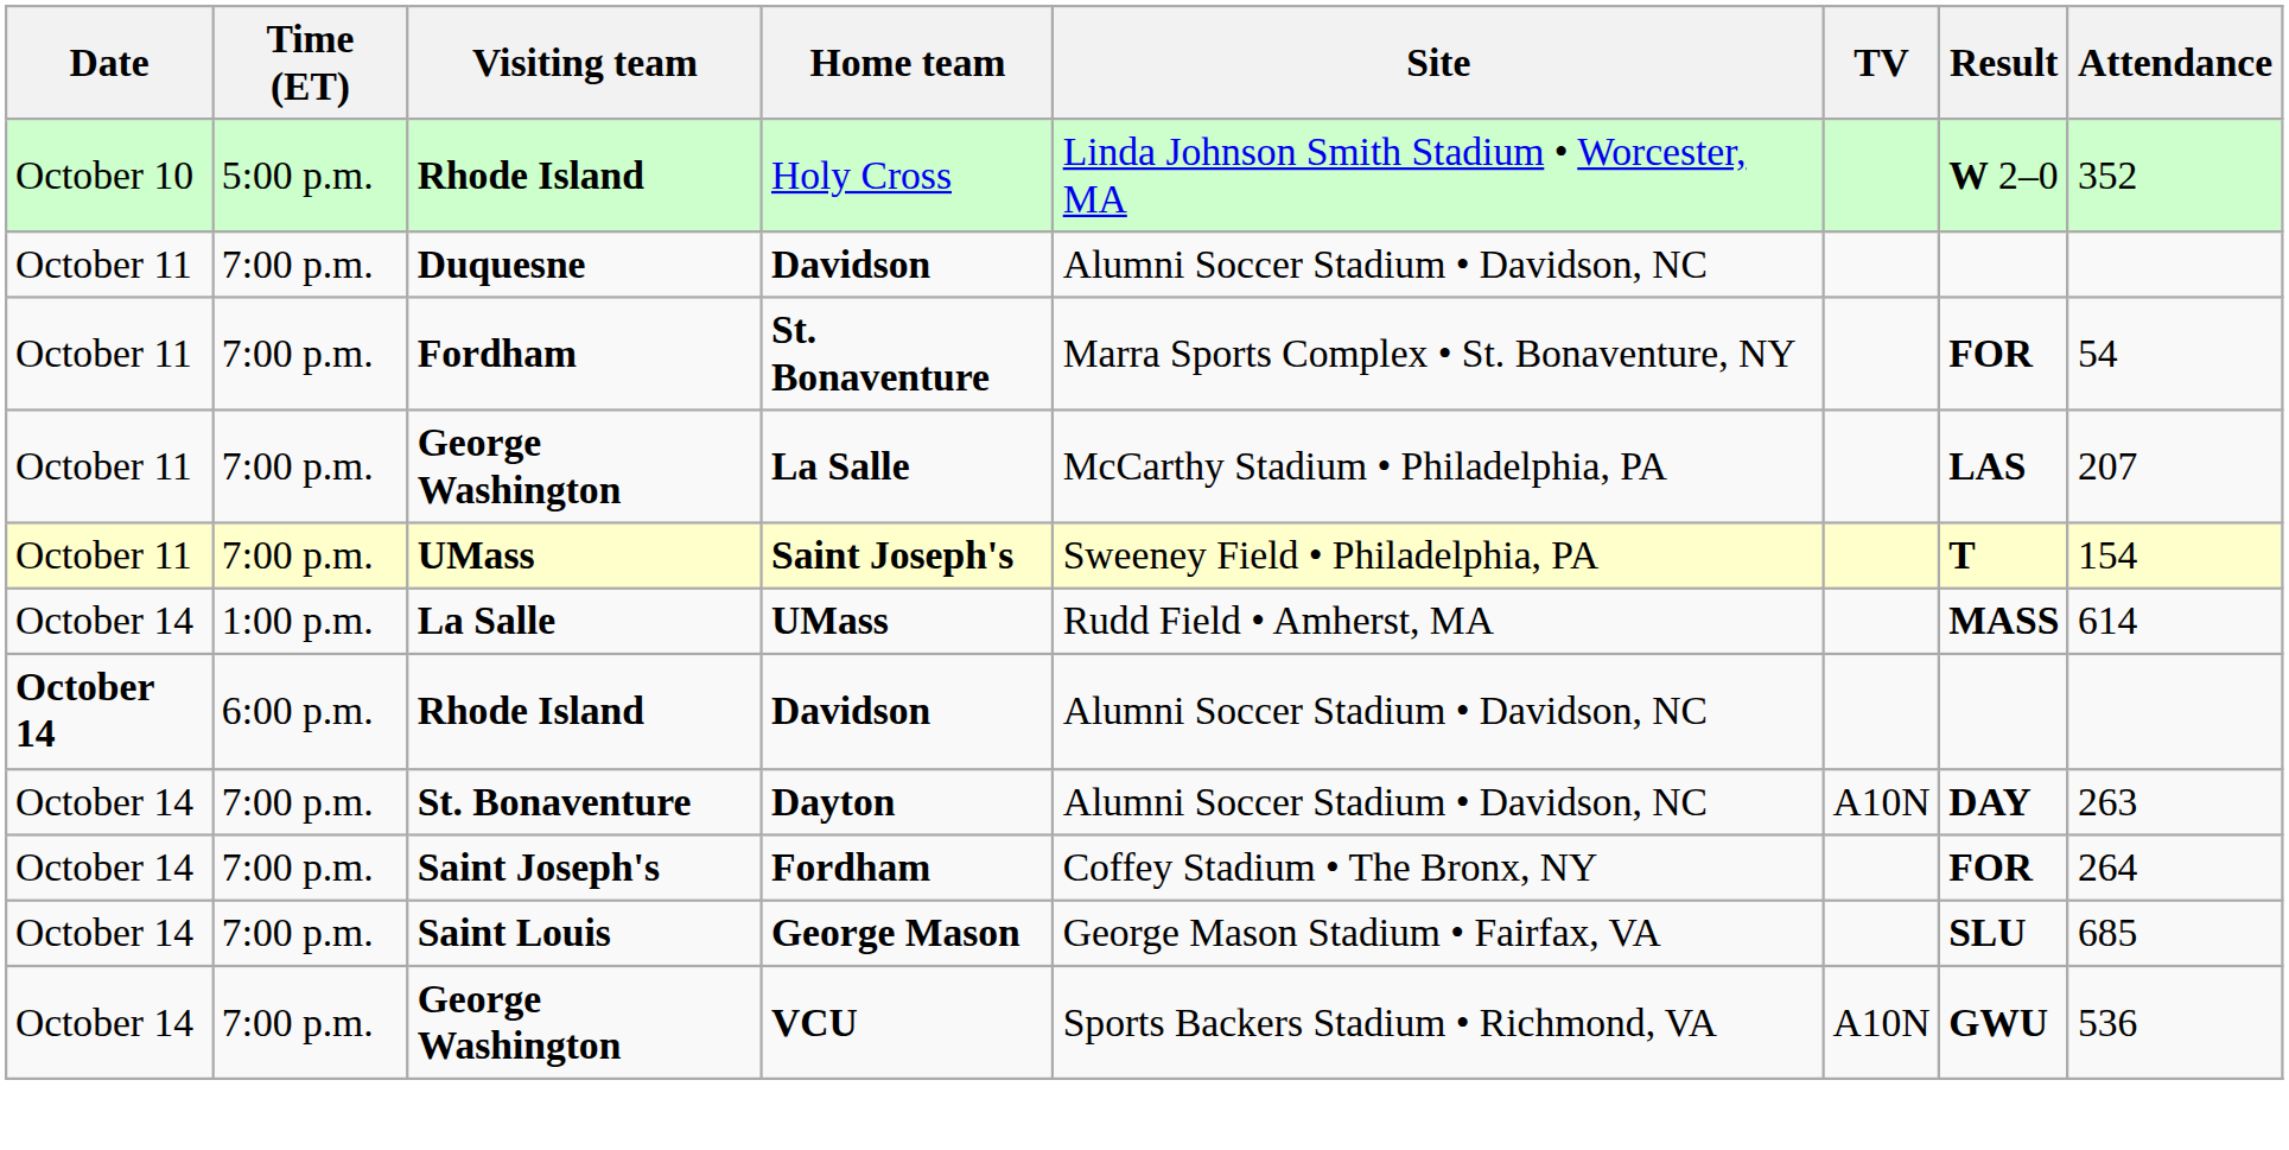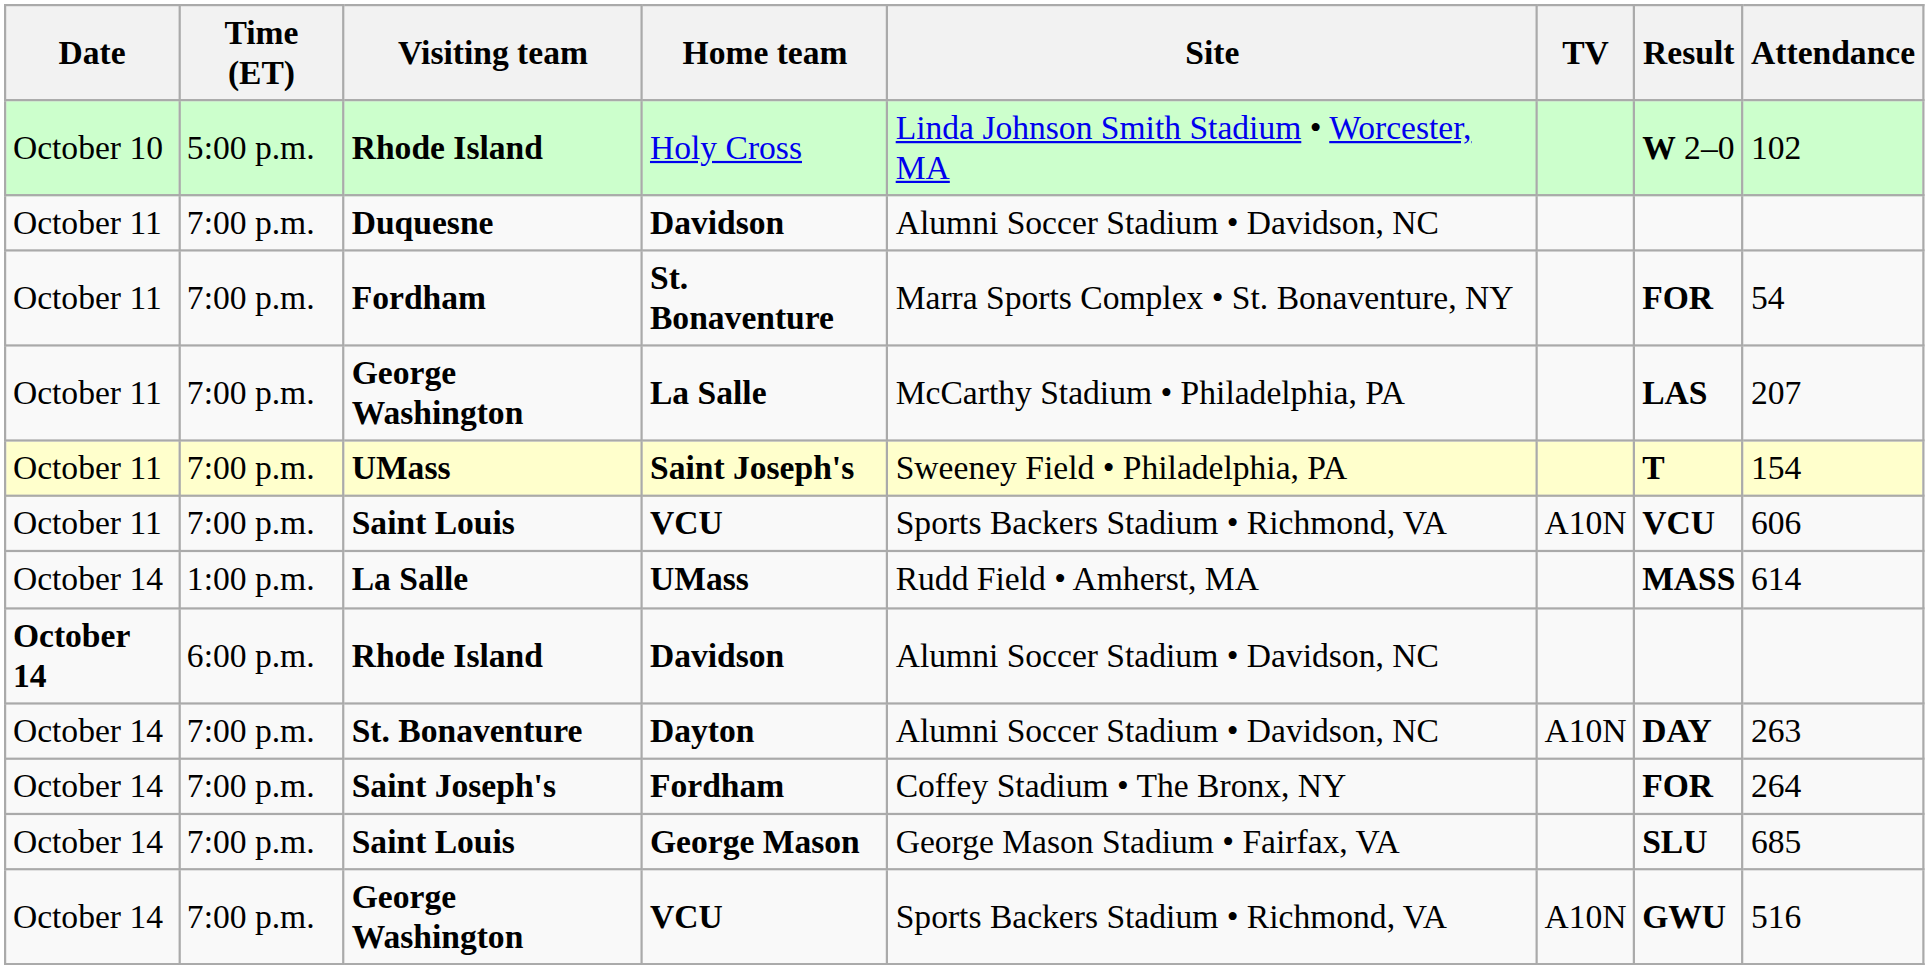Holy Cross | Attendance: 352 -> 102
+ row: October 11 | 7:00 p.m. | Saint Louis | VCU | Sports Backers Stadium • Richmond, VA | A10N | VCU | 606
George Washington / VCU | Attendance: 536 -> 516
